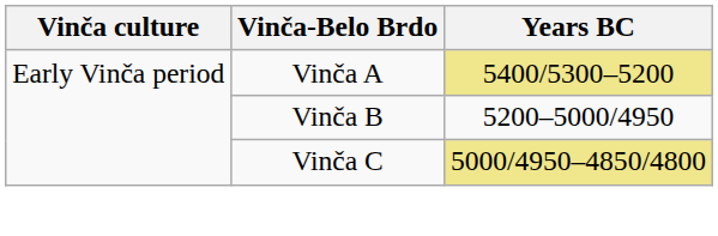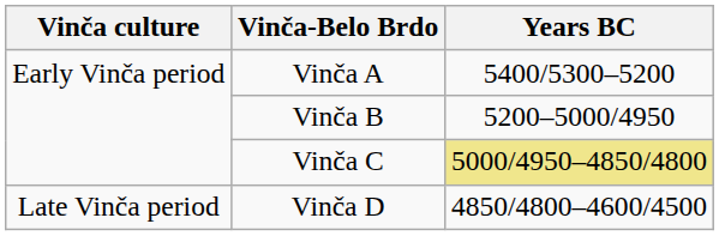Vinča A | Years BC: khaki background -> no background
+ row: Late Vinča period | Vinča D | 4850/4800–4600/4500
